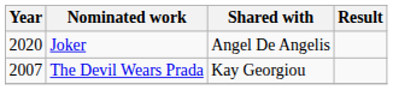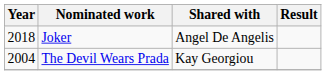Joker | Year: 2020 -> 2018
The Devil Wears Prada | Year: 2007 -> 2004
